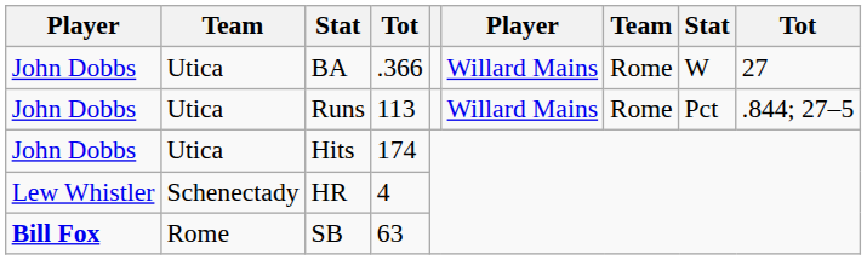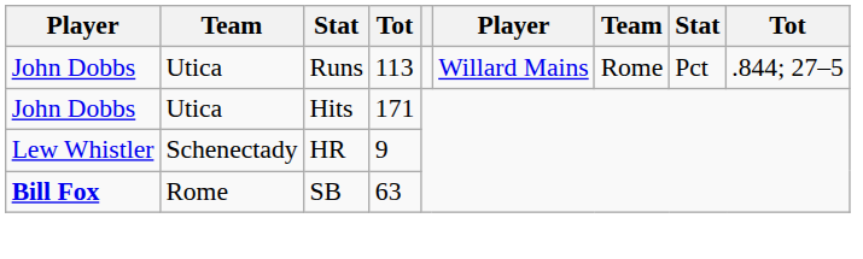- row: John Dobbs | Utica | BA | .366 | Willard Mains | Rome | W | 27
Hits | column 4: 174 -> 171
HR | column 4: 4 -> 9
